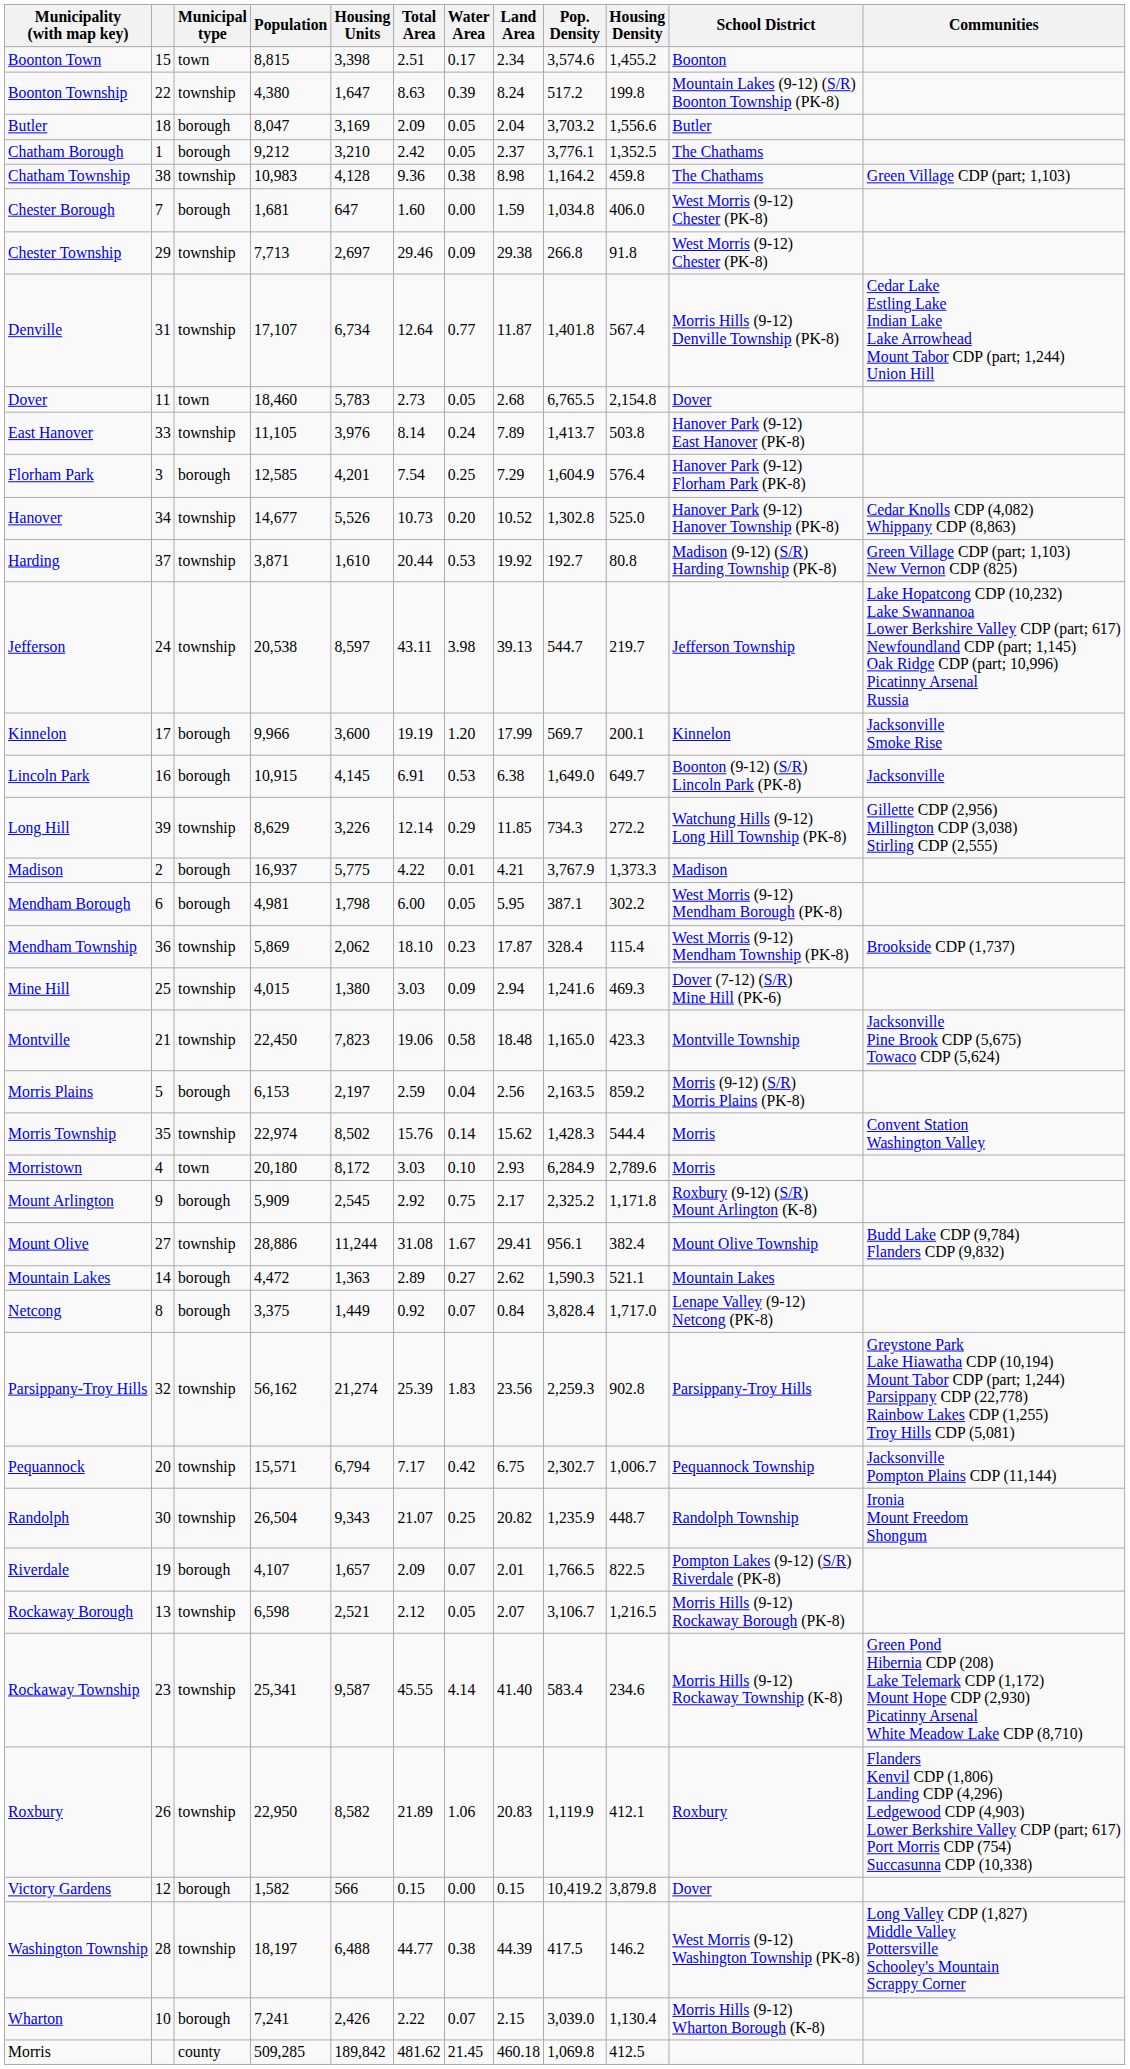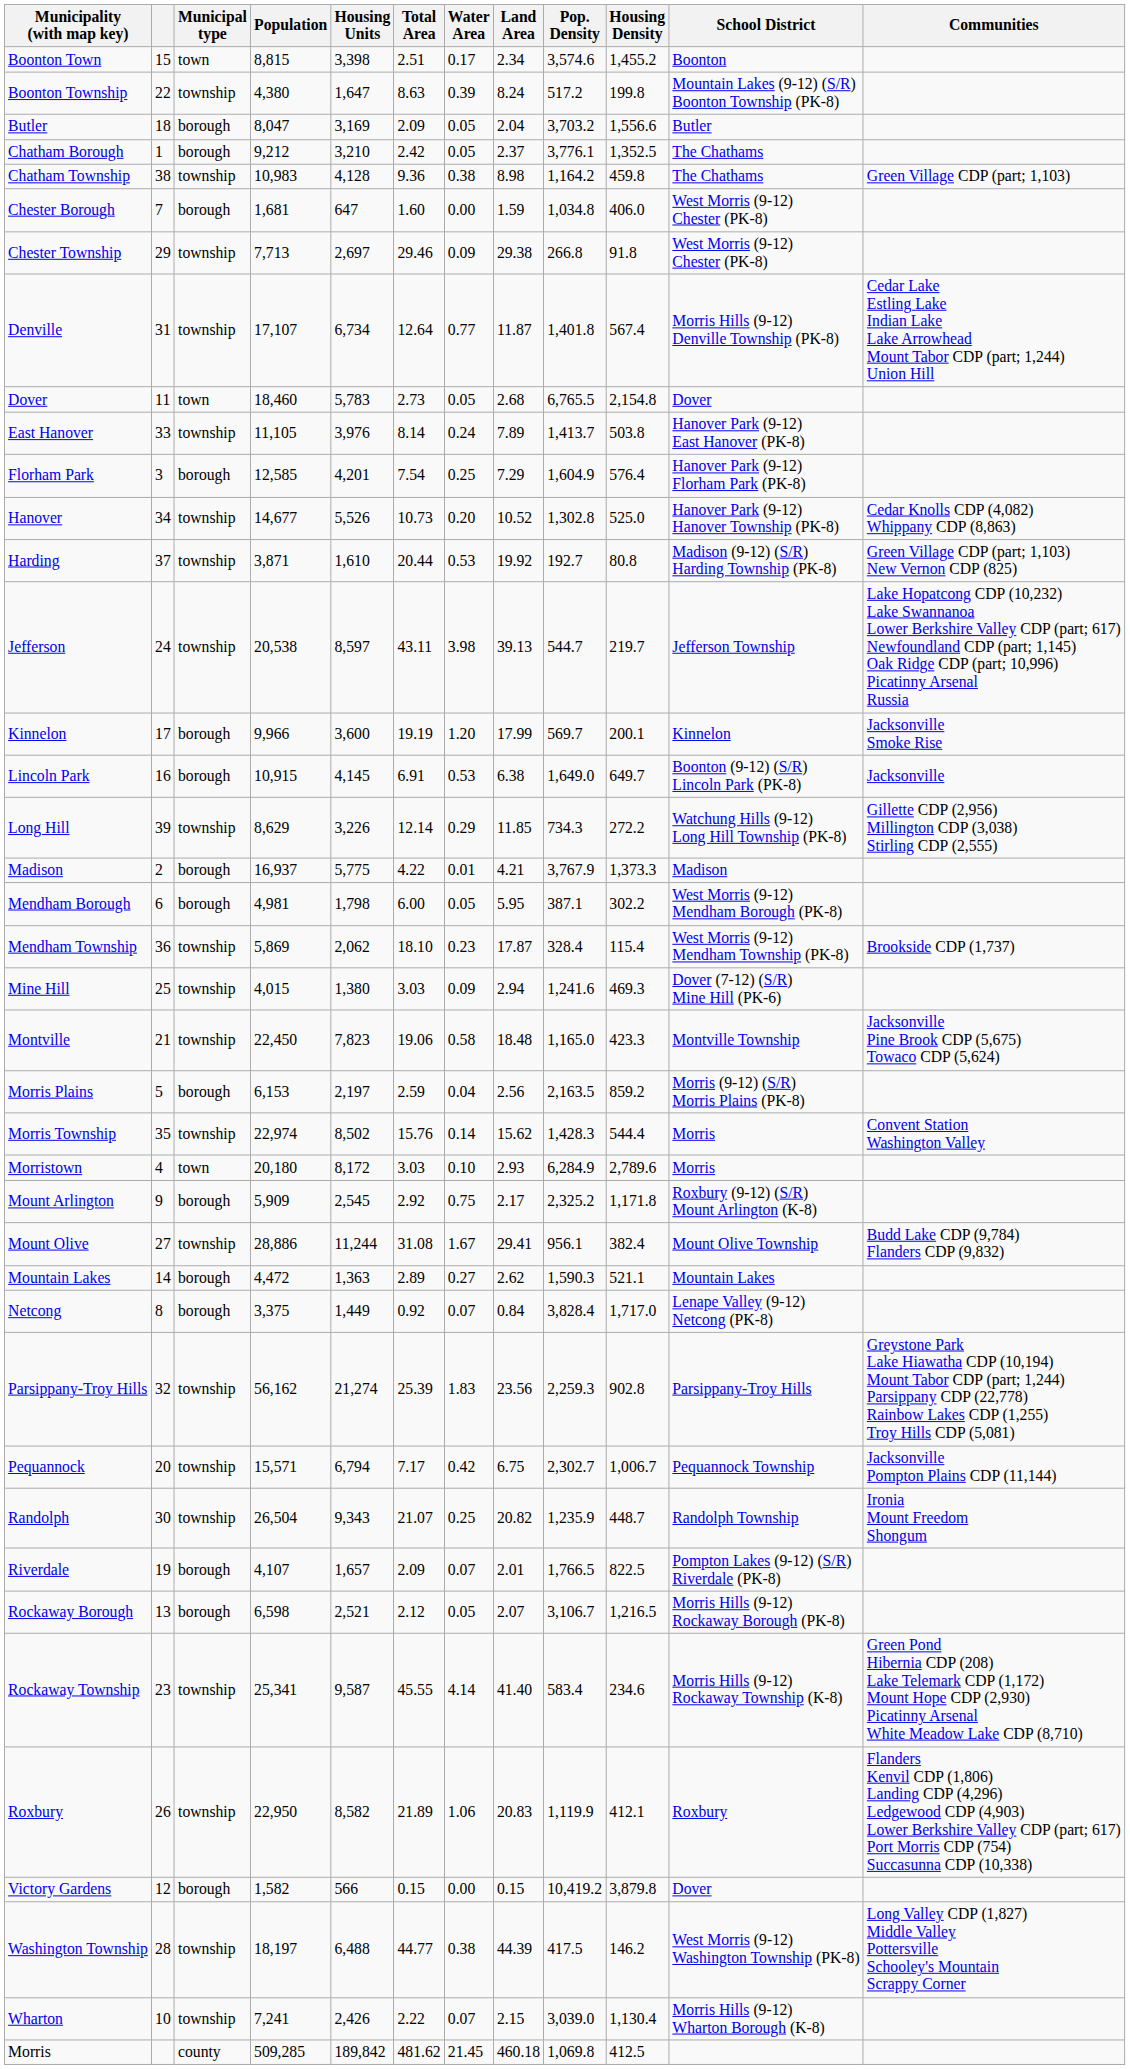Rockaway Borough | Municipal type: township -> borough
Wharton | Municipal type: borough -> township
